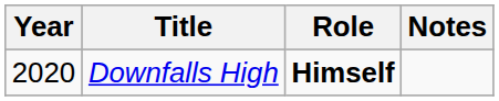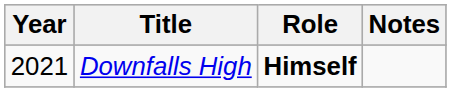Downfalls High | Year: 2020 -> 2021
